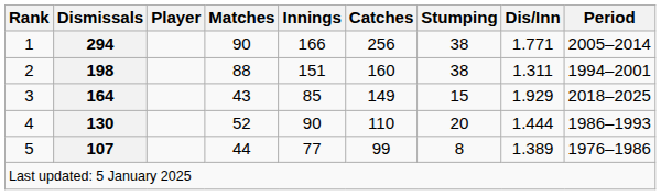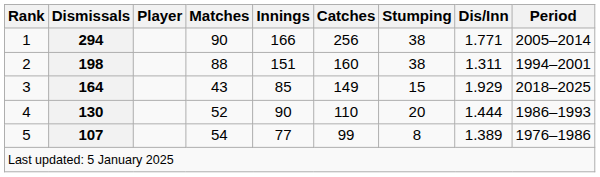5 | Matches: 44 -> 54
